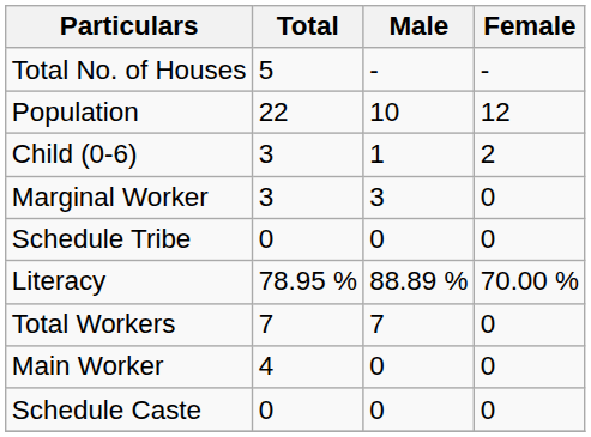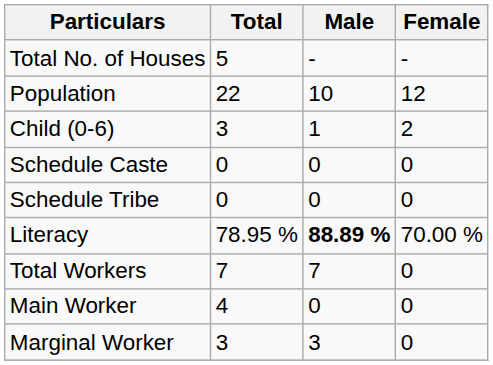rows swapped: Schedule Caste <-> Marginal Worker
Literacy | Male: normal -> bold
